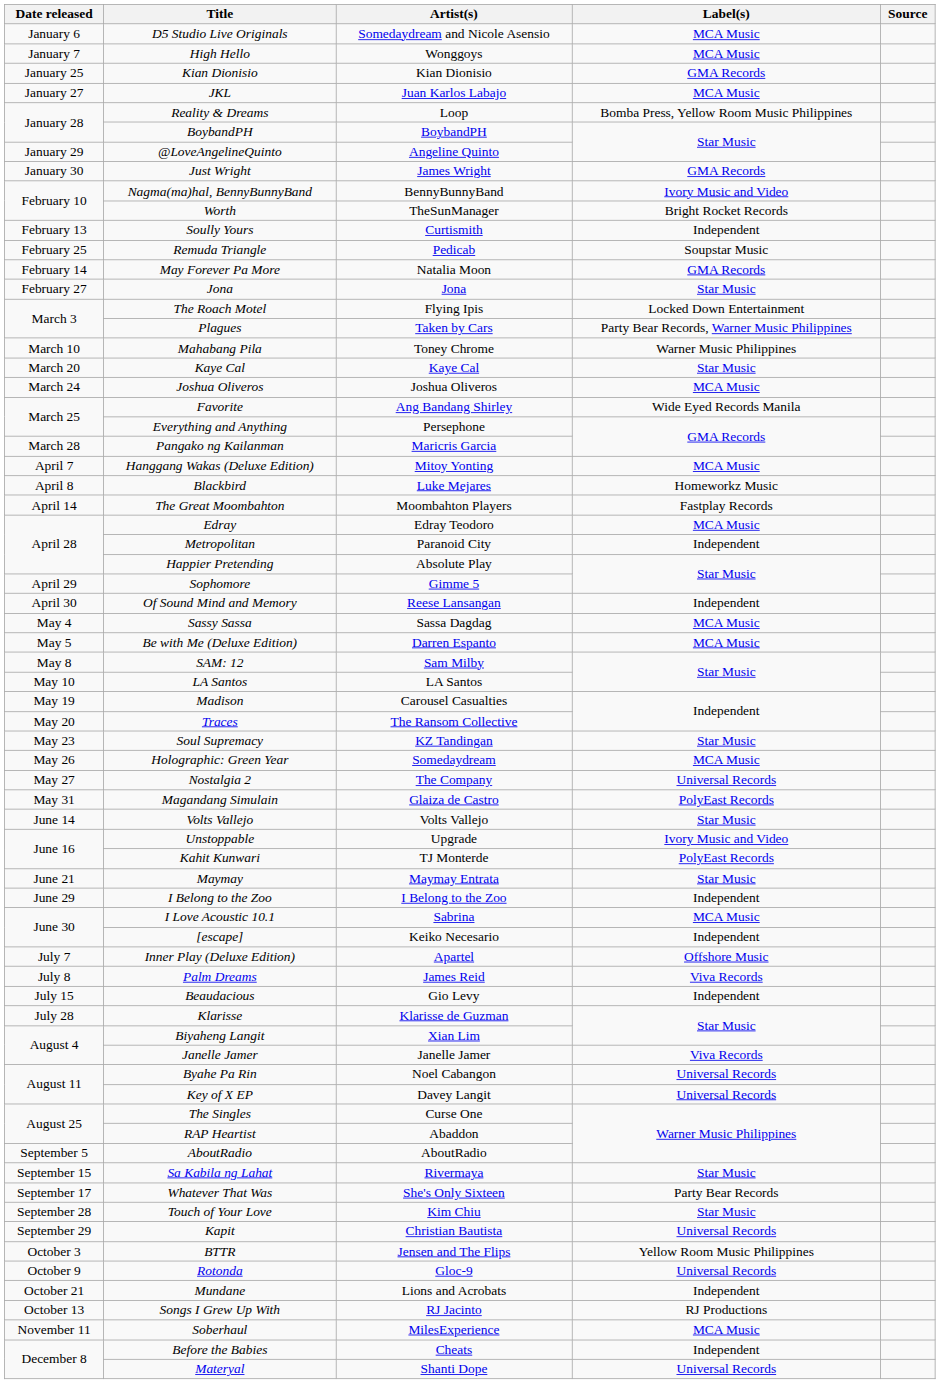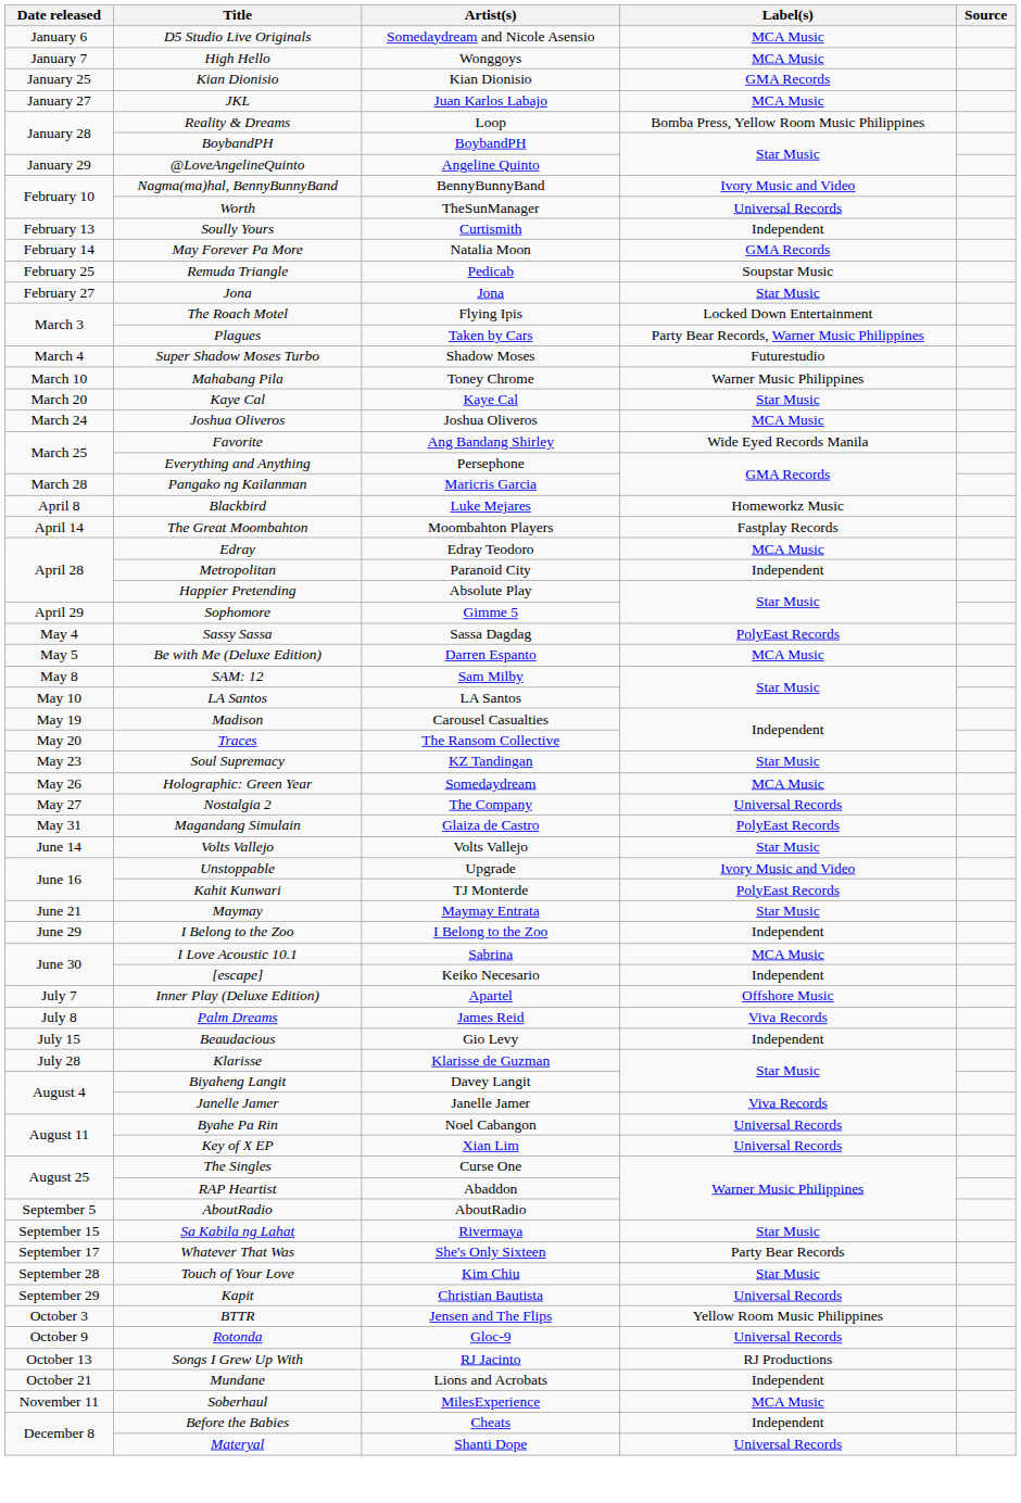- row: January 30 | Just Wright | James Wright | GMA Records
Worth | Label(s): Bright Rocket Records -> Universal Records
rows swapped: May Forever Pa More <-> Remuda Triangle
+ row: March 4 | Super Shadow Moses Turbo | Shadow Moses | Futurestudio
- row: April 7 | Hanggang Wakas (Deluxe Edition) | Mitoy Yonting | MCA Music
- row: April 30 | Of Sound Mind and Memory | Reese Lansangan | Independent
Sassy Sassa | Label(s): MCA Music -> PolyEast Records
Biyaheng Langit | Artist(s): Xian Lim -> Davey Langit
Key of X EP | Artist(s): Davey Langit -> Xian Lim
rows swapped: Songs I Grew Up With <-> Mundane
